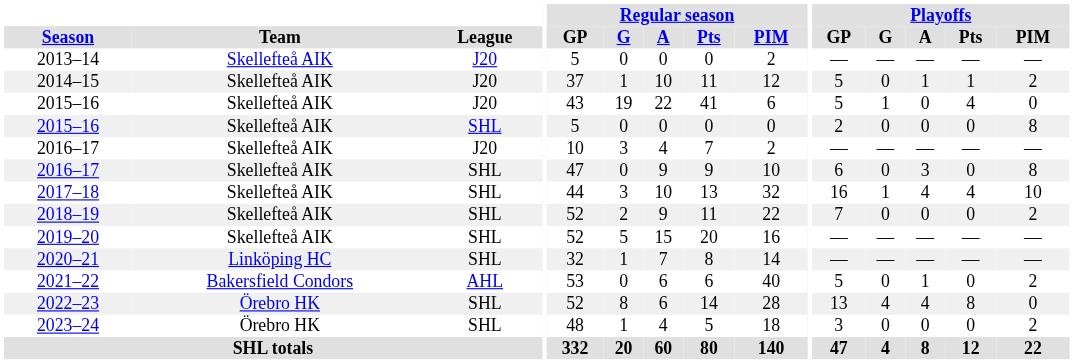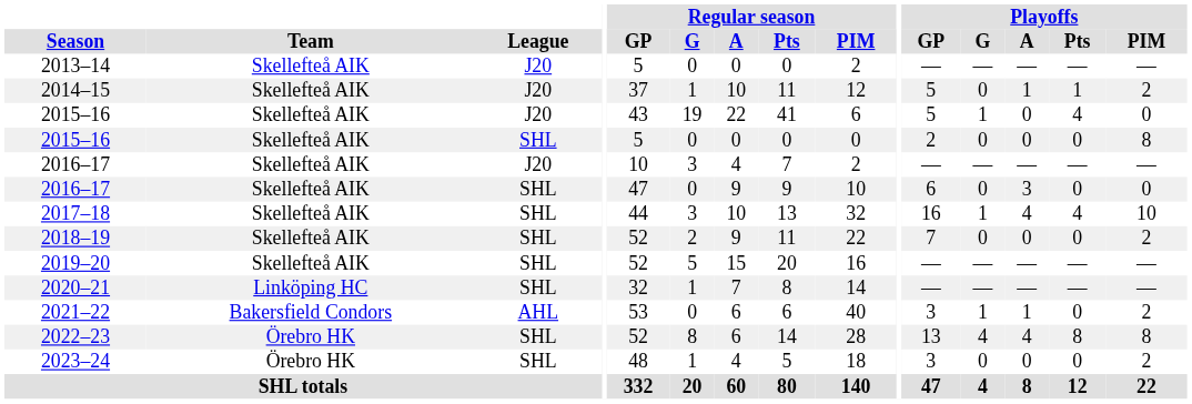2016–17 / SHL | Playoffs / PIM: 8 -> 0
2021–22 | Playoffs / GP: 5 -> 3
2021–22 | Playoffs / G: 0 -> 1
2022–23 | Playoffs / PIM: 0 -> 8
